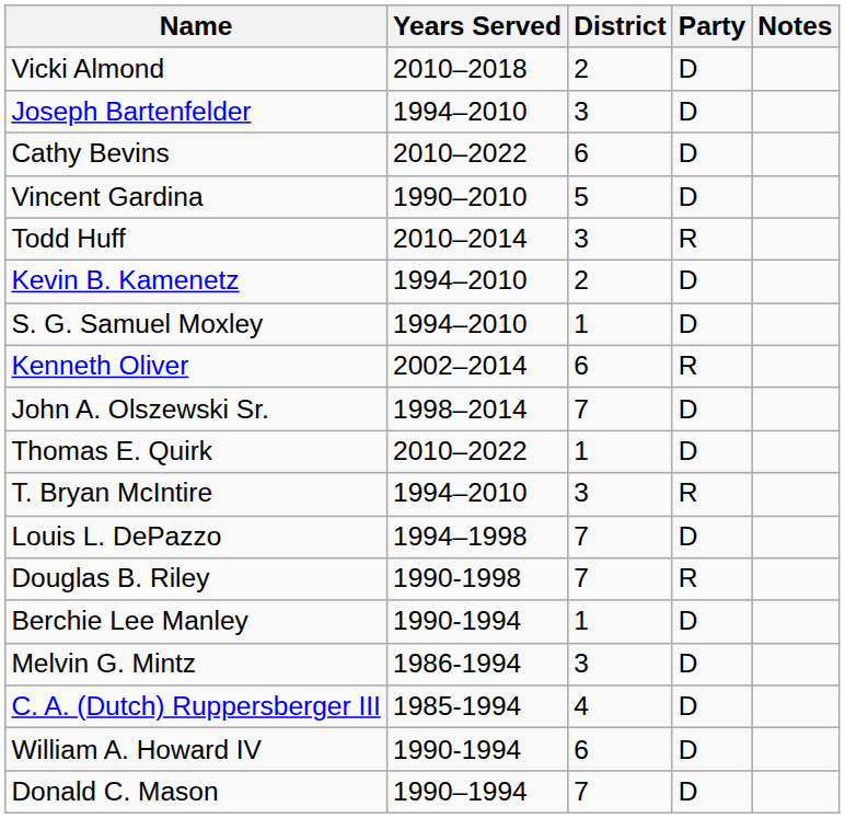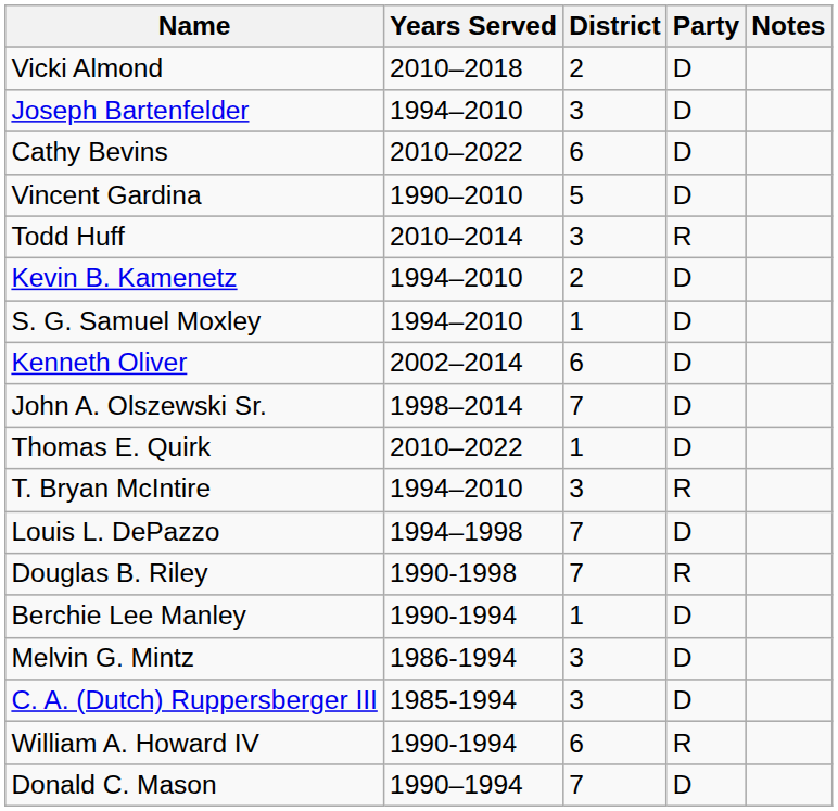Kenneth Oliver | Party: R -> D
C. A. (Dutch) Ruppersberger III | District: 4 -> 3
William A. Howard IV | Party: D -> R
